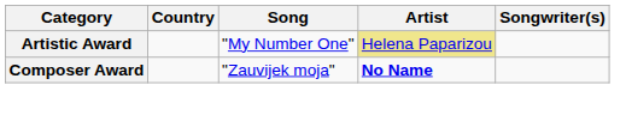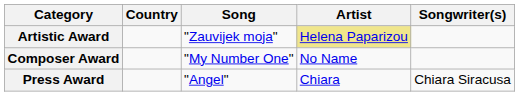Artistic Award | Song: "My Number One" -> "Zauvijek moja"
Composer Award | Song: "Zauvijek moja" -> "My Number One"
Composer Award | Artist: bold -> normal
+ row: Press Award | "Angel" | Chiara | Chiara Siracusa
